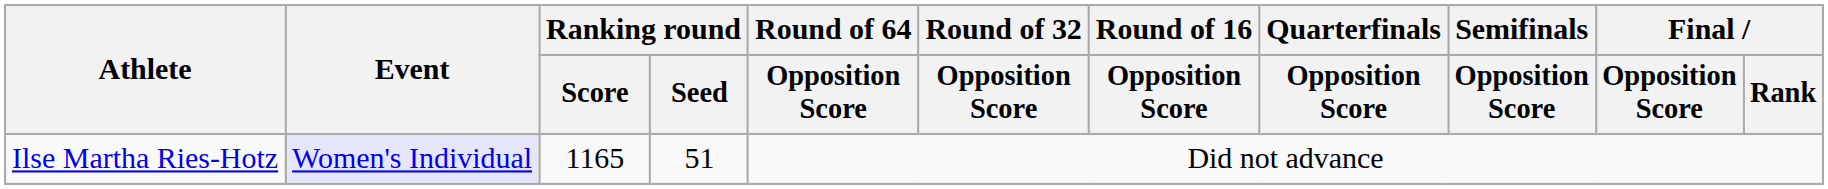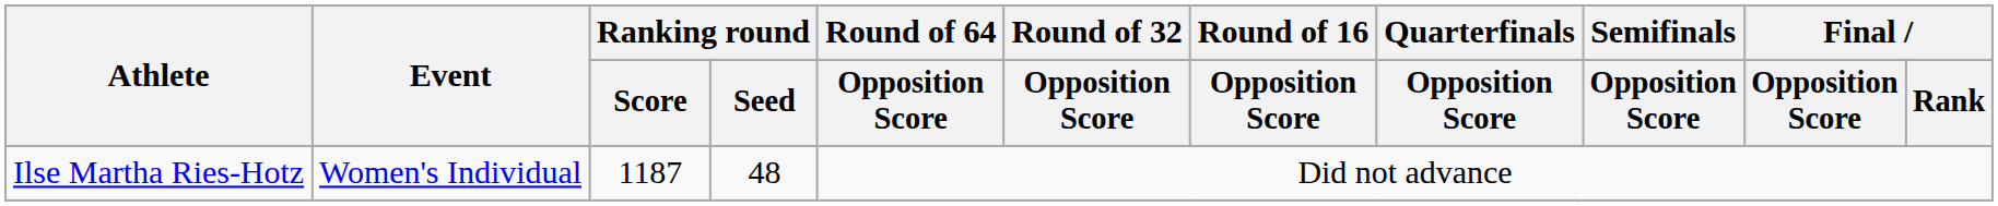Ilse Martha Ries-Hotz | Event: lavender background -> no background
Ilse Martha Ries-Hotz | Ranking round / Score: 1165 -> 1187
Ilse Martha Ries-Hotz | Ranking round / Seed: 51 -> 48
